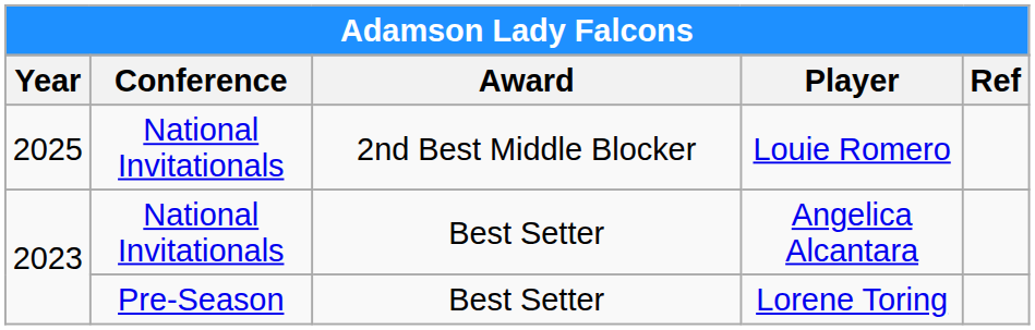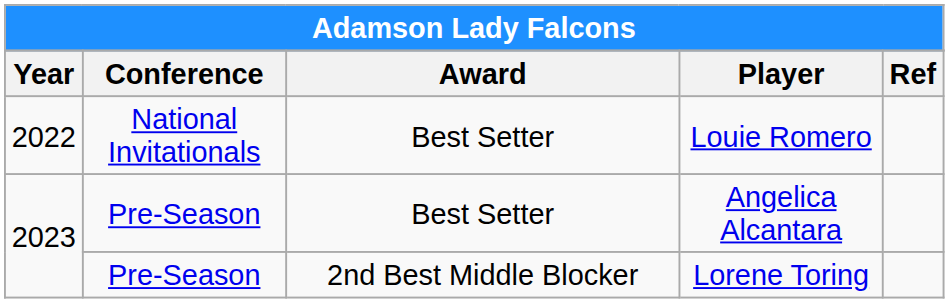Louie Romero | Year: 2025 -> 2022
Louie Romero | Award: 2nd Best Middle Blocker -> Best Setter
Angelica Alcantara | Conference: National Invitationals -> Pre-Season
Lorene Toring | Award: Best Setter -> 2nd Best Middle Blocker
